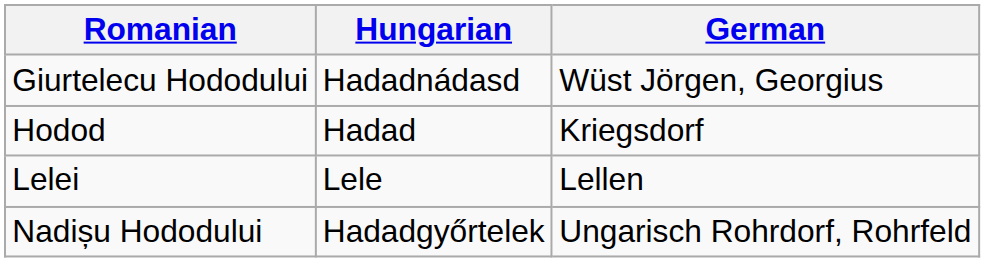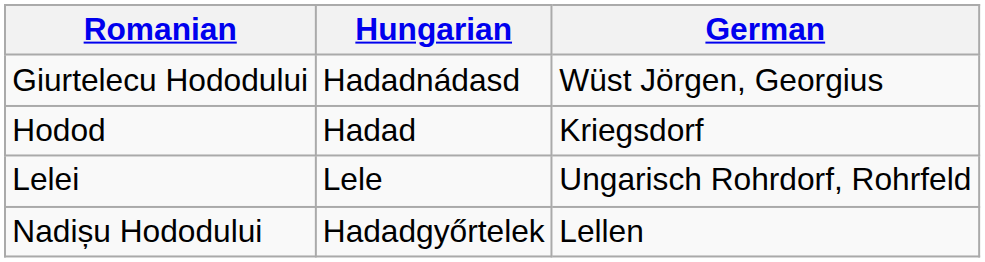Lelei | German: Lellen -> Ungarisch Rohrdorf, Rohrfeld
Nadișu Hododului | German: Ungarisch Rohrdorf, Rohrfeld -> Lellen
